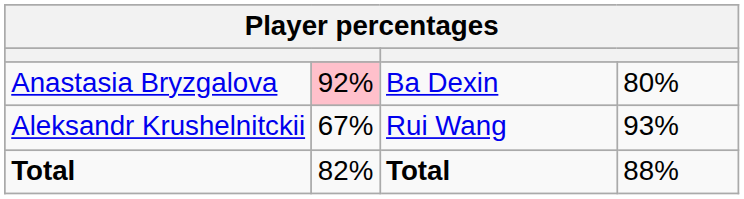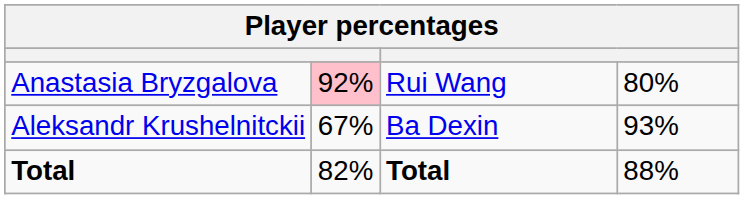Anastasia Bryzgalova | column 3: Ba Dexin -> Rui Wang
Aleksandr Krushelnitckii | column 3: Rui Wang -> Ba Dexin
